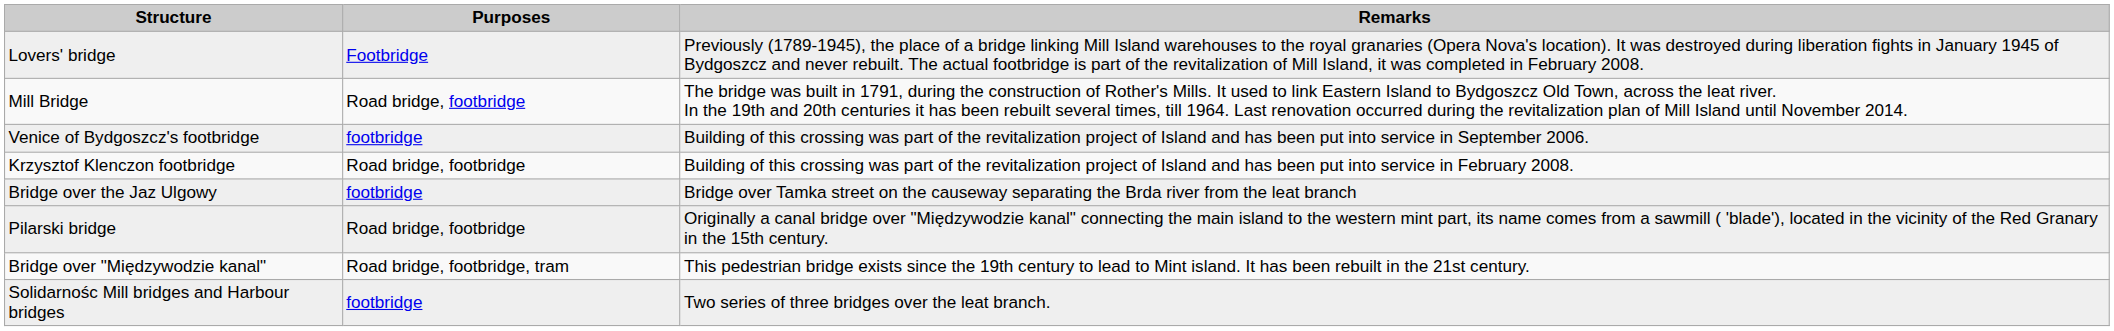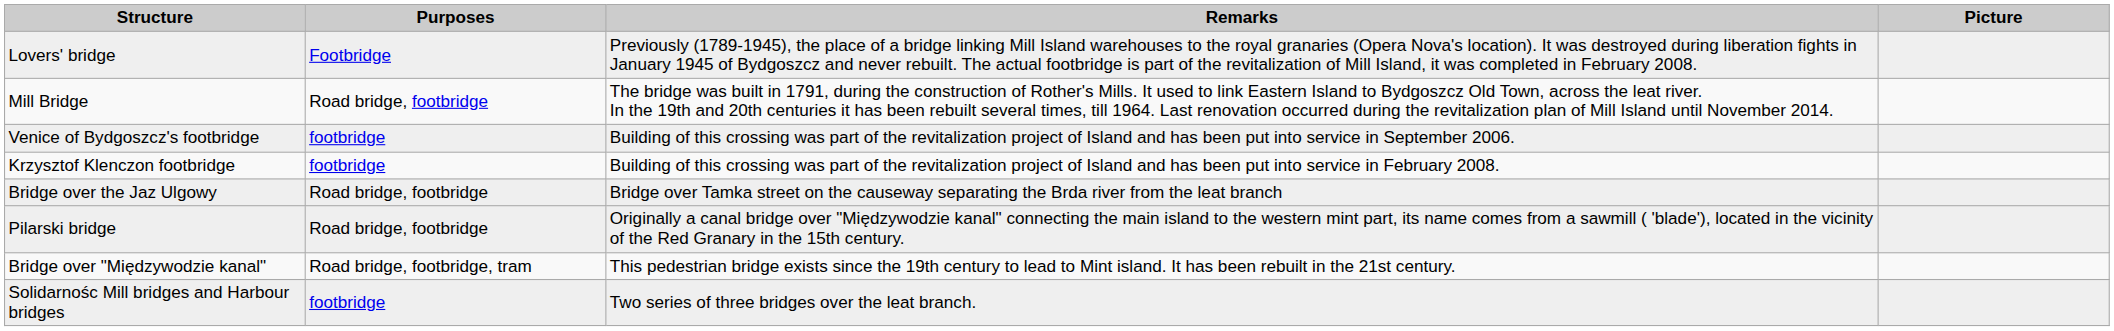+ column: Picture
Krzysztof Klenczon footbridge | Purposes: Road bridge, footbridge -> footbridge
Bridge over the Jaz Ulgowy | Purposes: footbridge -> Road bridge, footbridge
